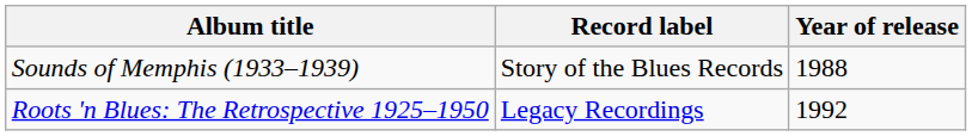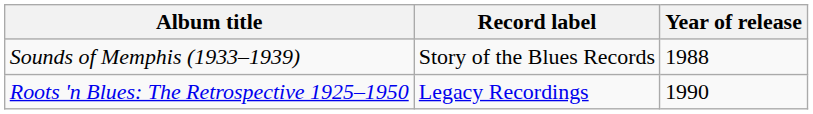Roots 'n Blues: The Retrospective 1925–1950 | Year of release: 1992 -> 1990
